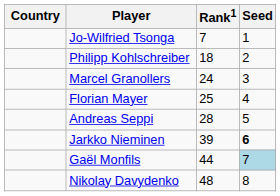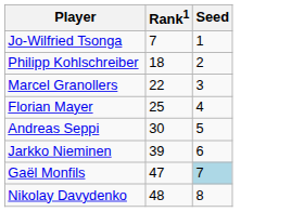- column: Country
Marcel Granollers | Rank1: 24 -> 22
Andreas Seppi | Rank1: 28 -> 30
Jarkko Nieminen | Seed: bold -> normal
Gaël Monfils | Rank1: 44 -> 47
